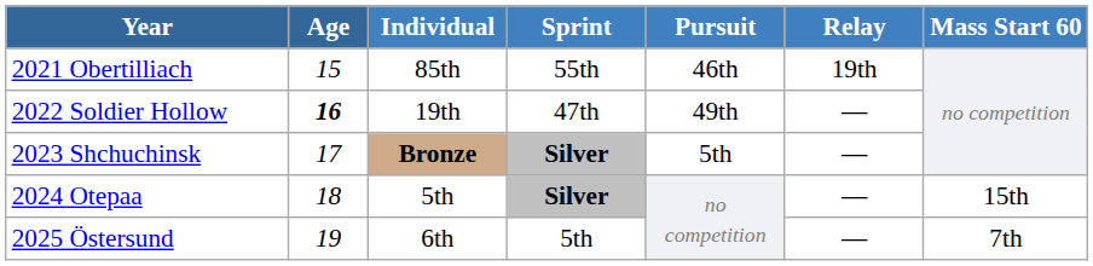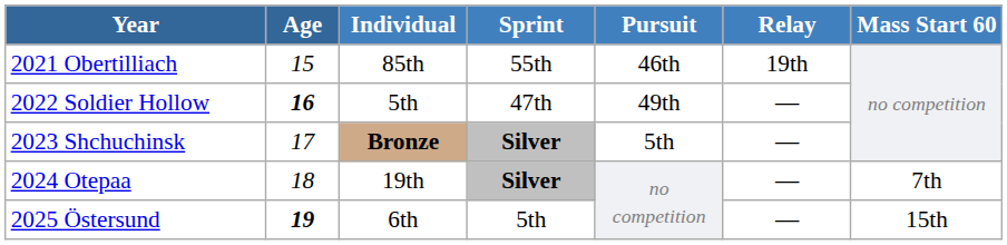2022 Soldier Hollow | Individual: 19th -> 5th
2024 Otepaa | Individual: 5th -> 19th
2024 Otepaa | Mass Start 60: 15th -> 7th
2025 Östersund | Age: normal -> bold
2025 Östersund | Mass Start 60: 7th -> 15th
